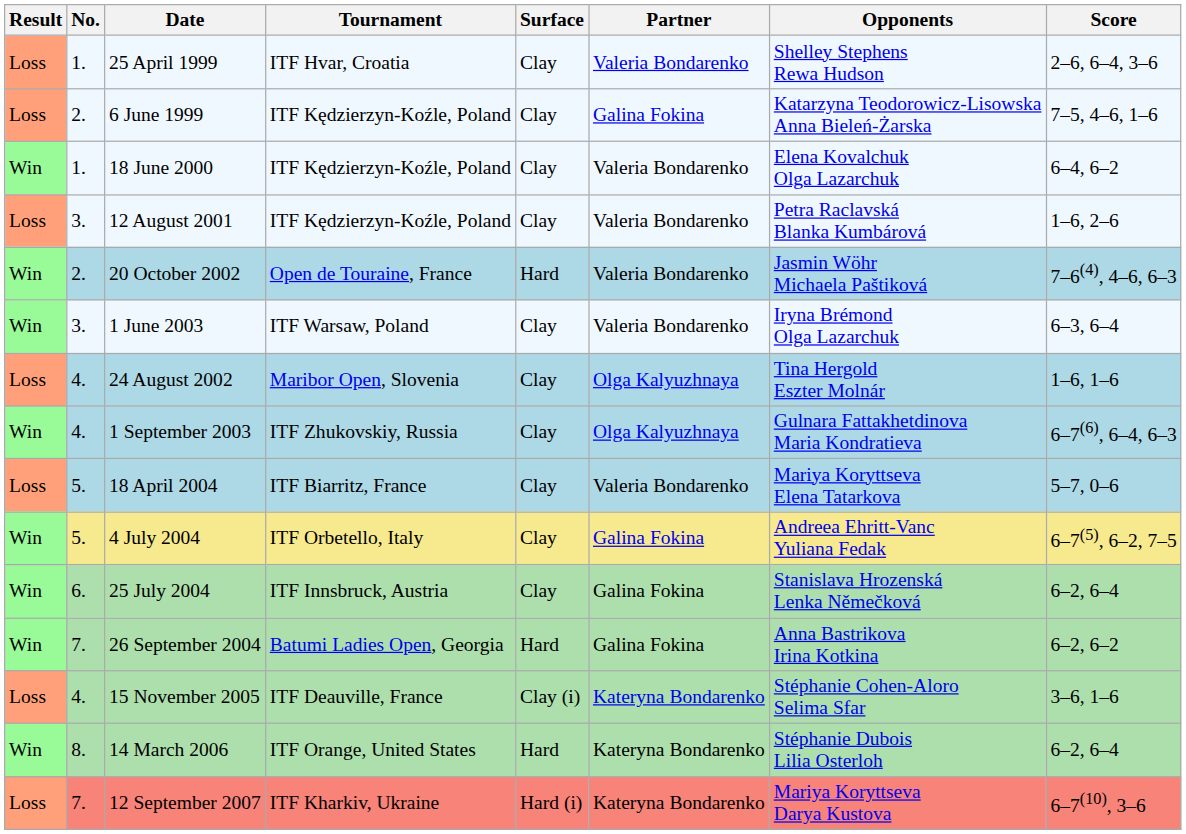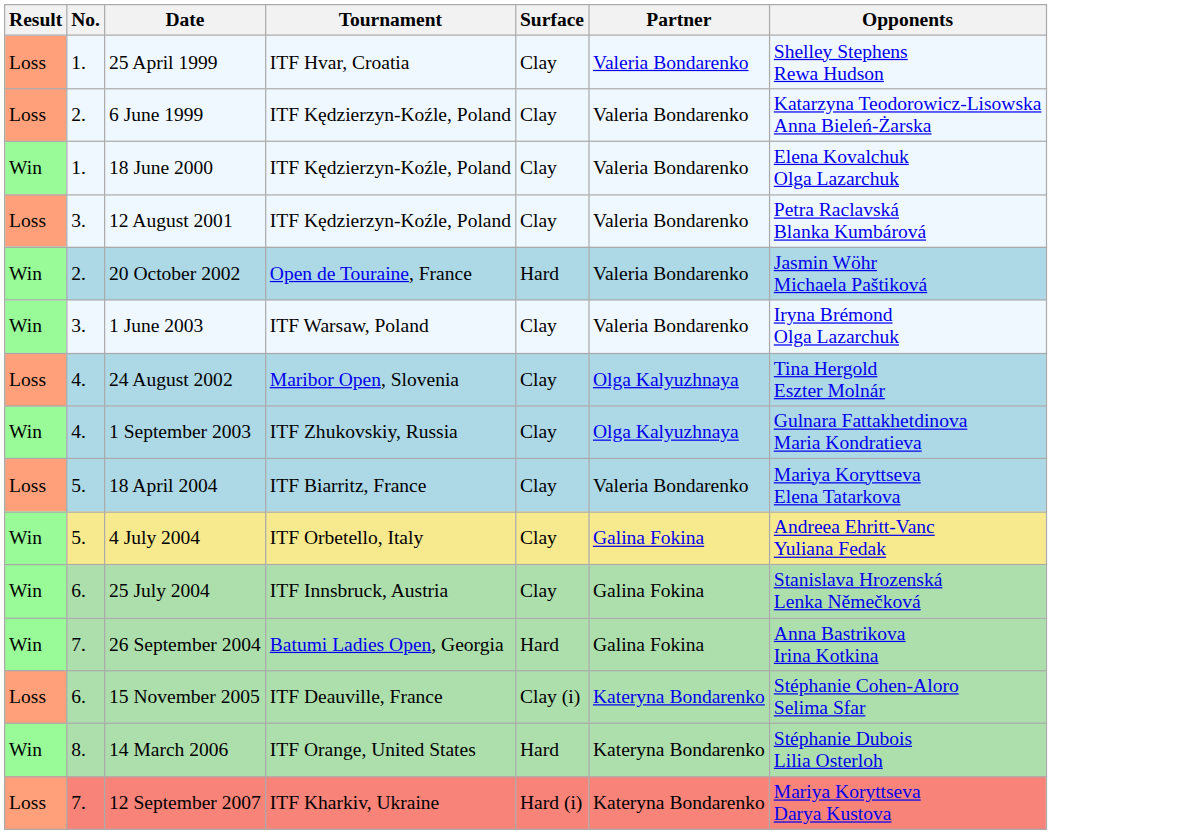- column: Score | 2–6, 6–4, 3–6 | 7–5, 4–6, 1–6 | 6–4, 6–2 | 1–6, 2–6 | 7–6(4), 4–6, 6–3 | 6–3, 6–4 | 1–6, 1–6 | 6–7(6), 6–4, 6–3 | 5–7, 0–6 | 6–7(5), 6–2, 7–5 | 6–2, 6–4 | 6–2, 6–2 | 3–6, 1–6 | 6–2, 6–4 | 6–7(10), 3–6
6 June 1999 | Partner: Galina Fokina -> Valeria Bondarenko
15 November 2005 | No.: 4. -> 6.
